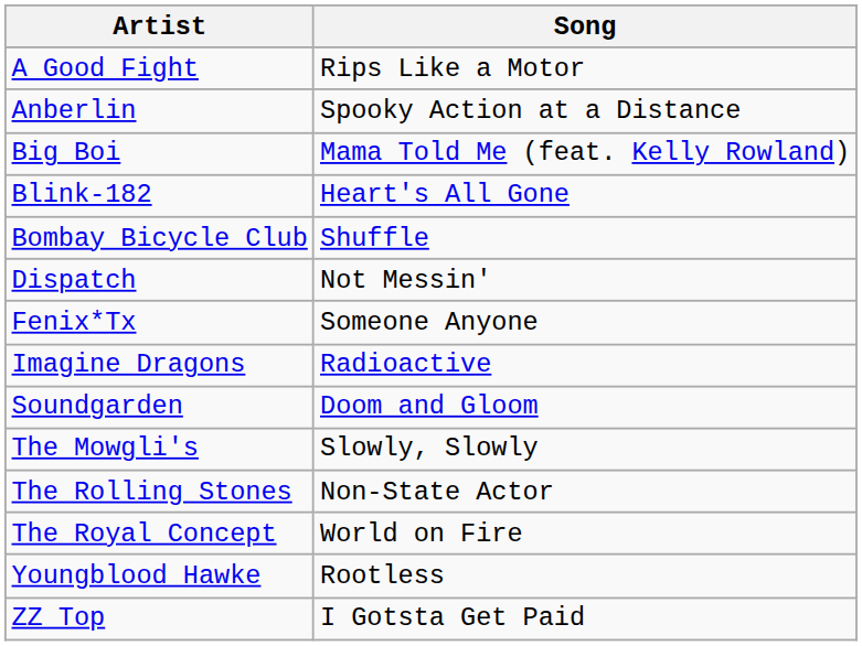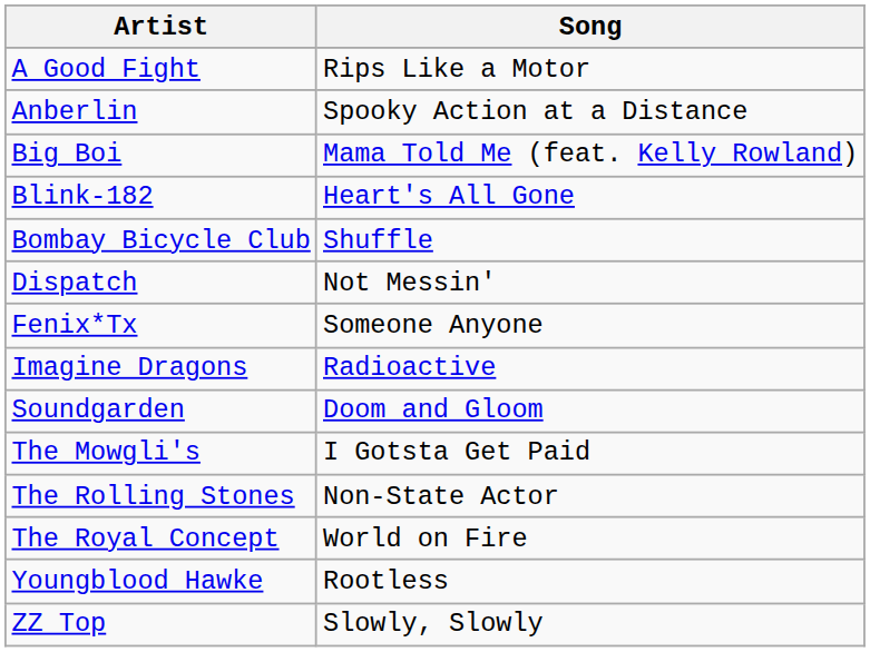The Mowgli's | Song: Slowly, Slowly -> I Gotsta Get Paid
ZZ Top | Song: I Gotsta Get Paid -> Slowly, Slowly
